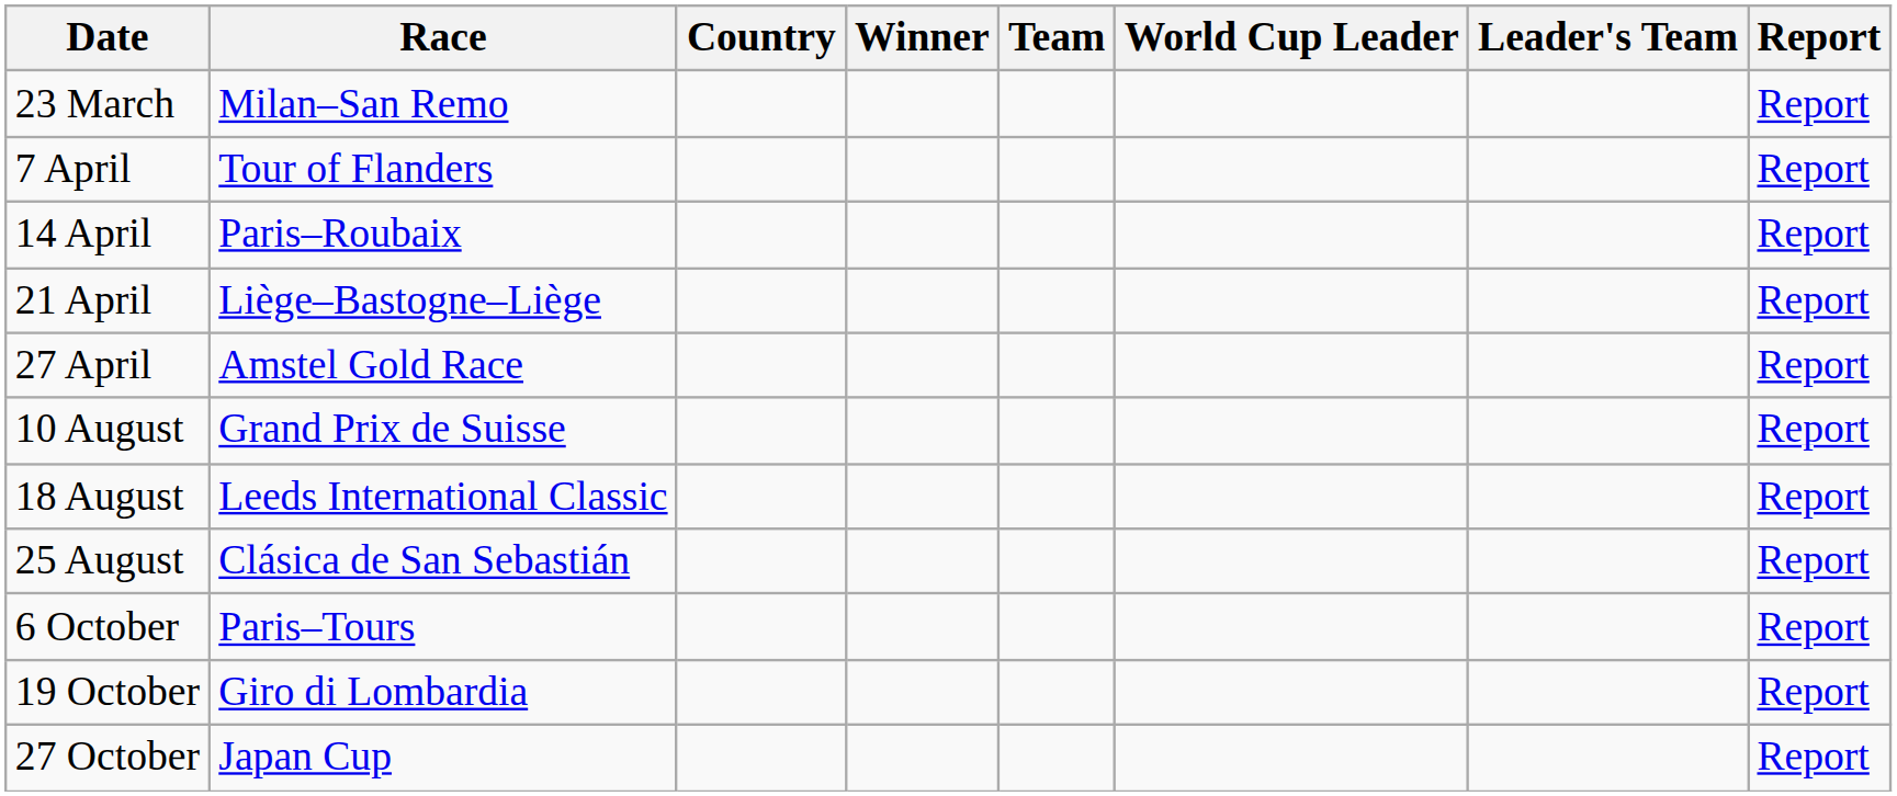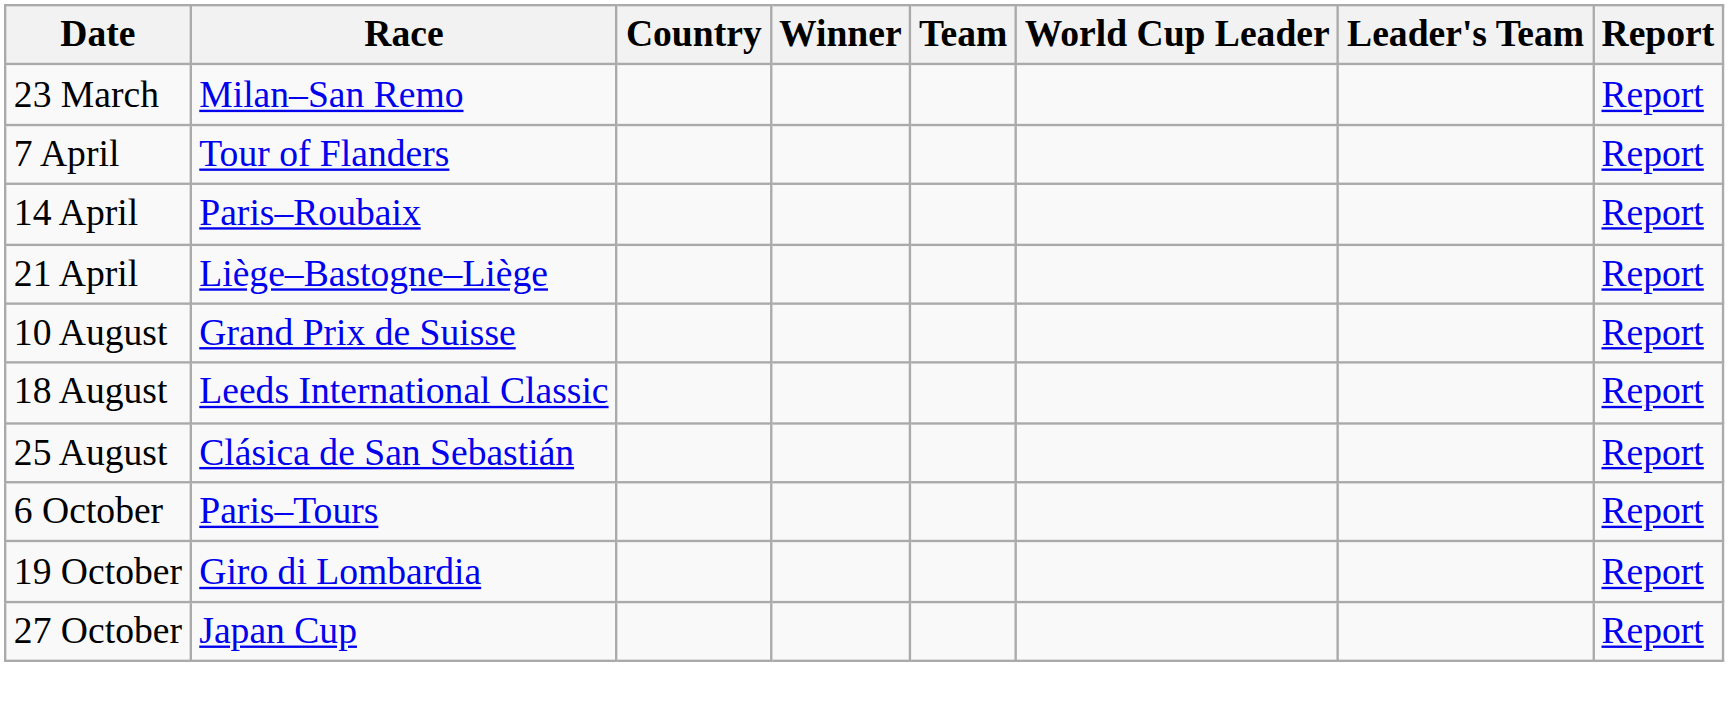- row: 27 April | Amstel Gold Race | Report
